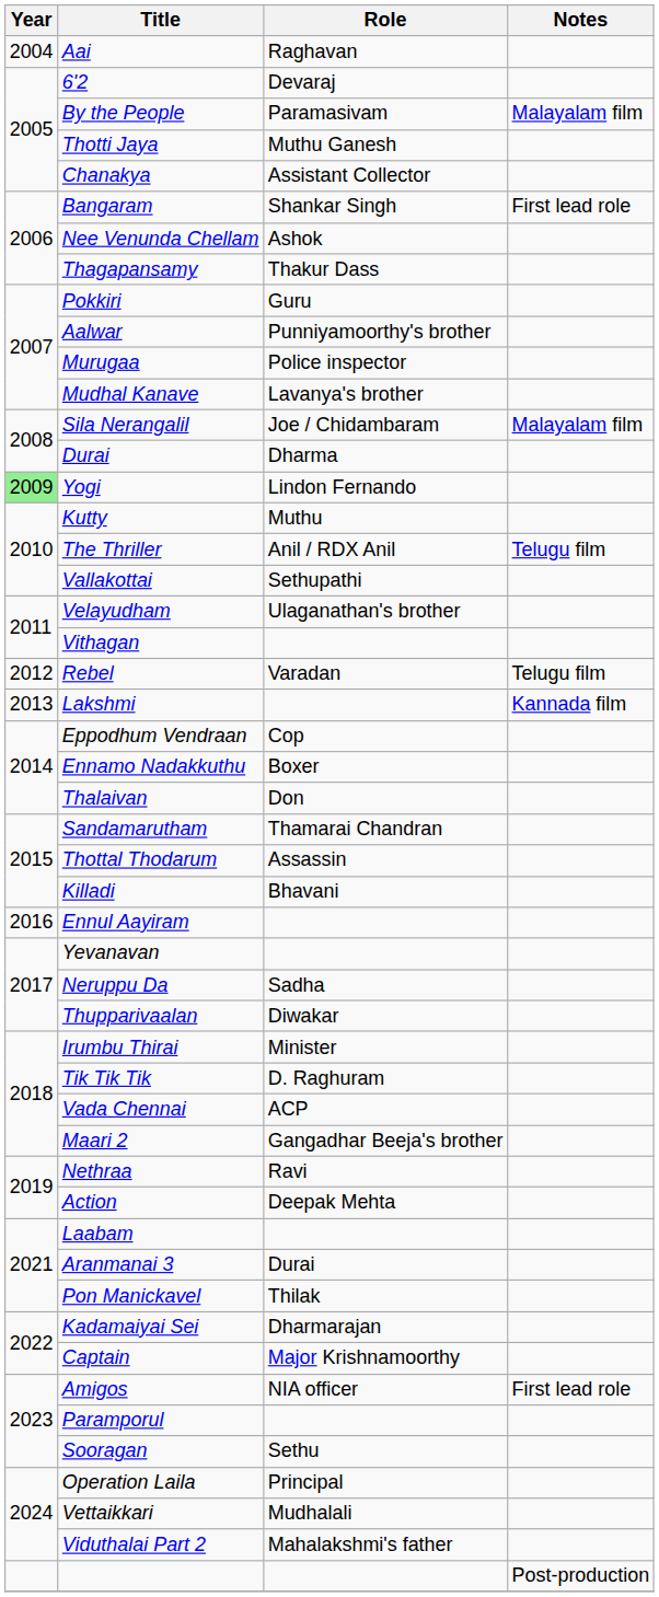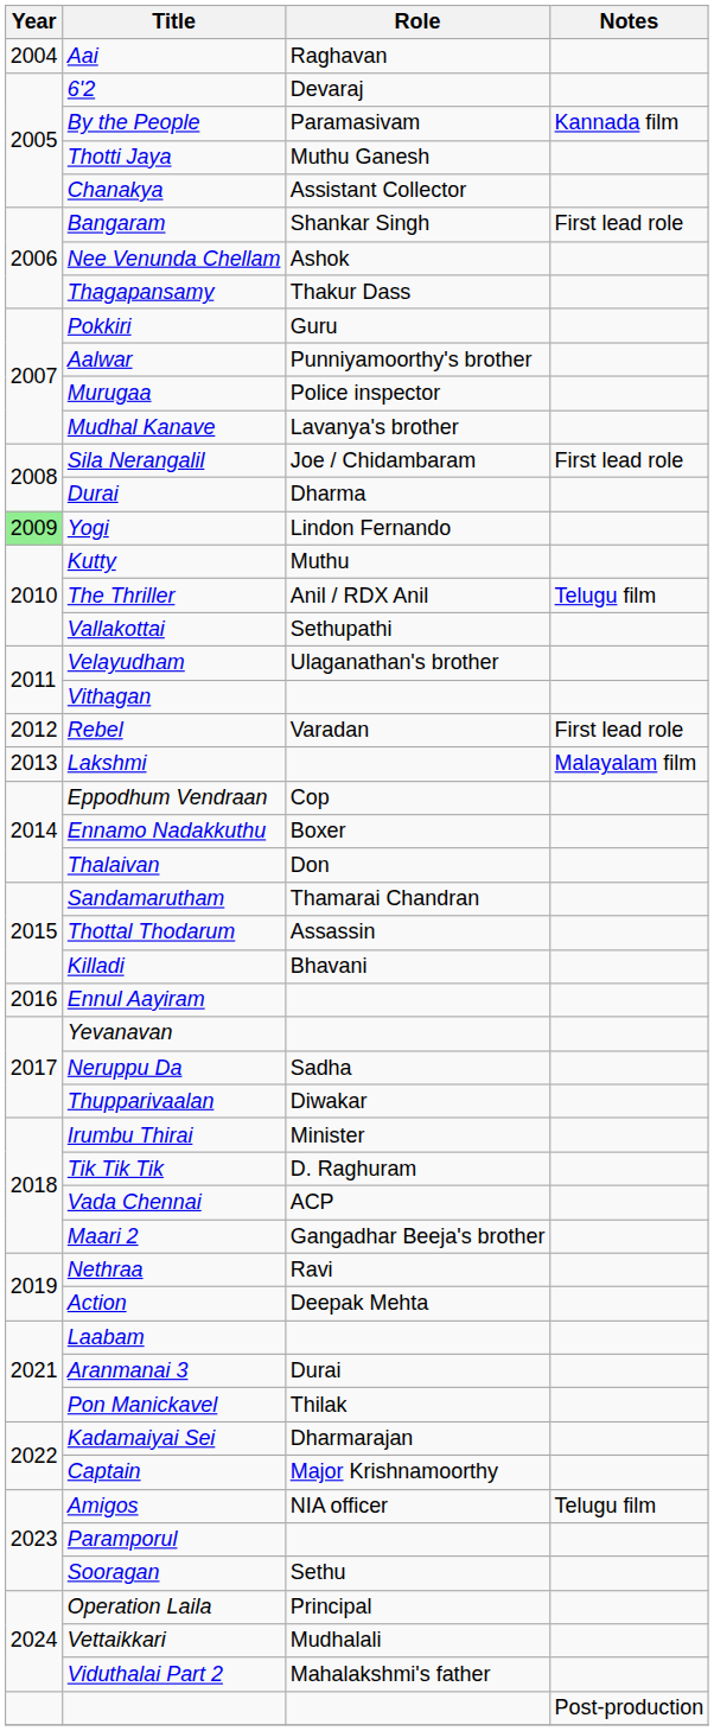By the People | Notes: Malayalam film -> Kannada film
Sila Nerangalil | Notes: Malayalam film -> First lead role
Rebel | Notes: Telugu film -> First lead role
Lakshmi | Notes: Kannada film -> Malayalam film
Amigos | Notes: First lead role -> Telugu film
